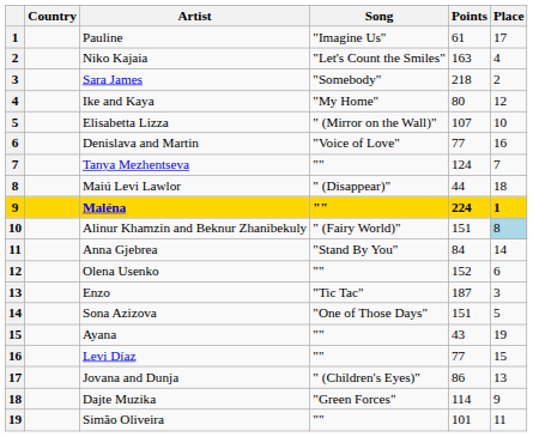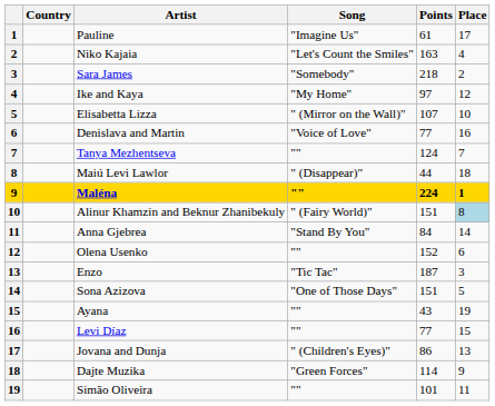Ike and Kaya | Points: 80 -> 97
